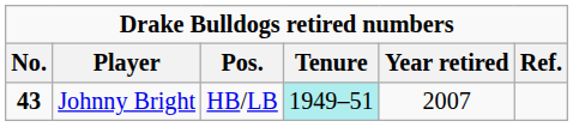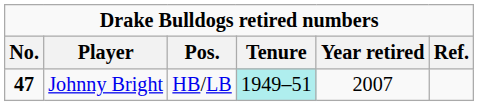Johnny Bright | No.: 43 -> 47
